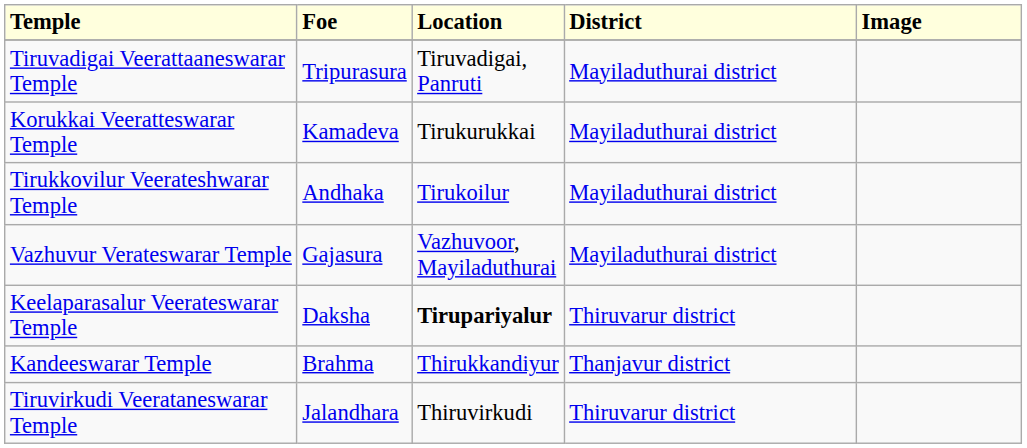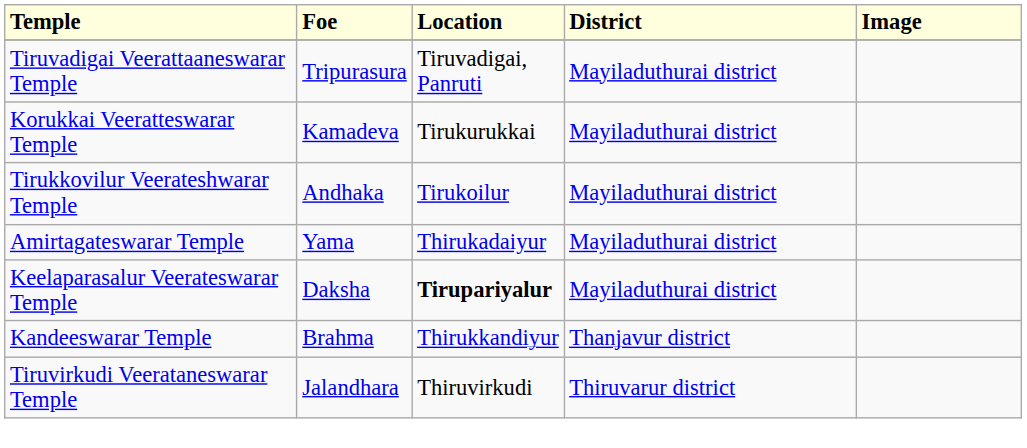+ row: Amirtagateswarar Temple | Yama | Thirukadaiyur | Mayiladuthurai district
- row: Vazhuvur Verateswarar Temple | Gajasura | Vazhuvoor, Mayiladuthurai | Mayiladuthurai district
Keelaparasalur Veerateswarar Temple | District: Thiruvarur district -> Mayiladuthurai district
